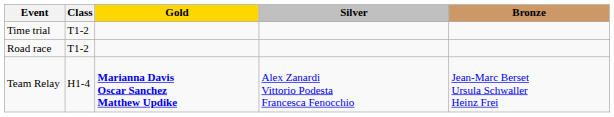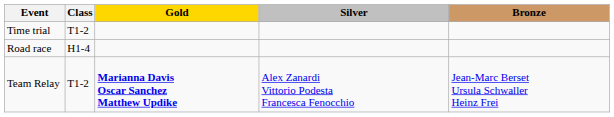Road race | Class: T1-2 -> H1-4
Team Relay | Class: H1-4 -> T1-2
